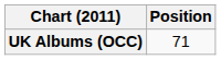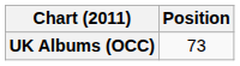UK Albums (OCC) | Position: 71 -> 73
